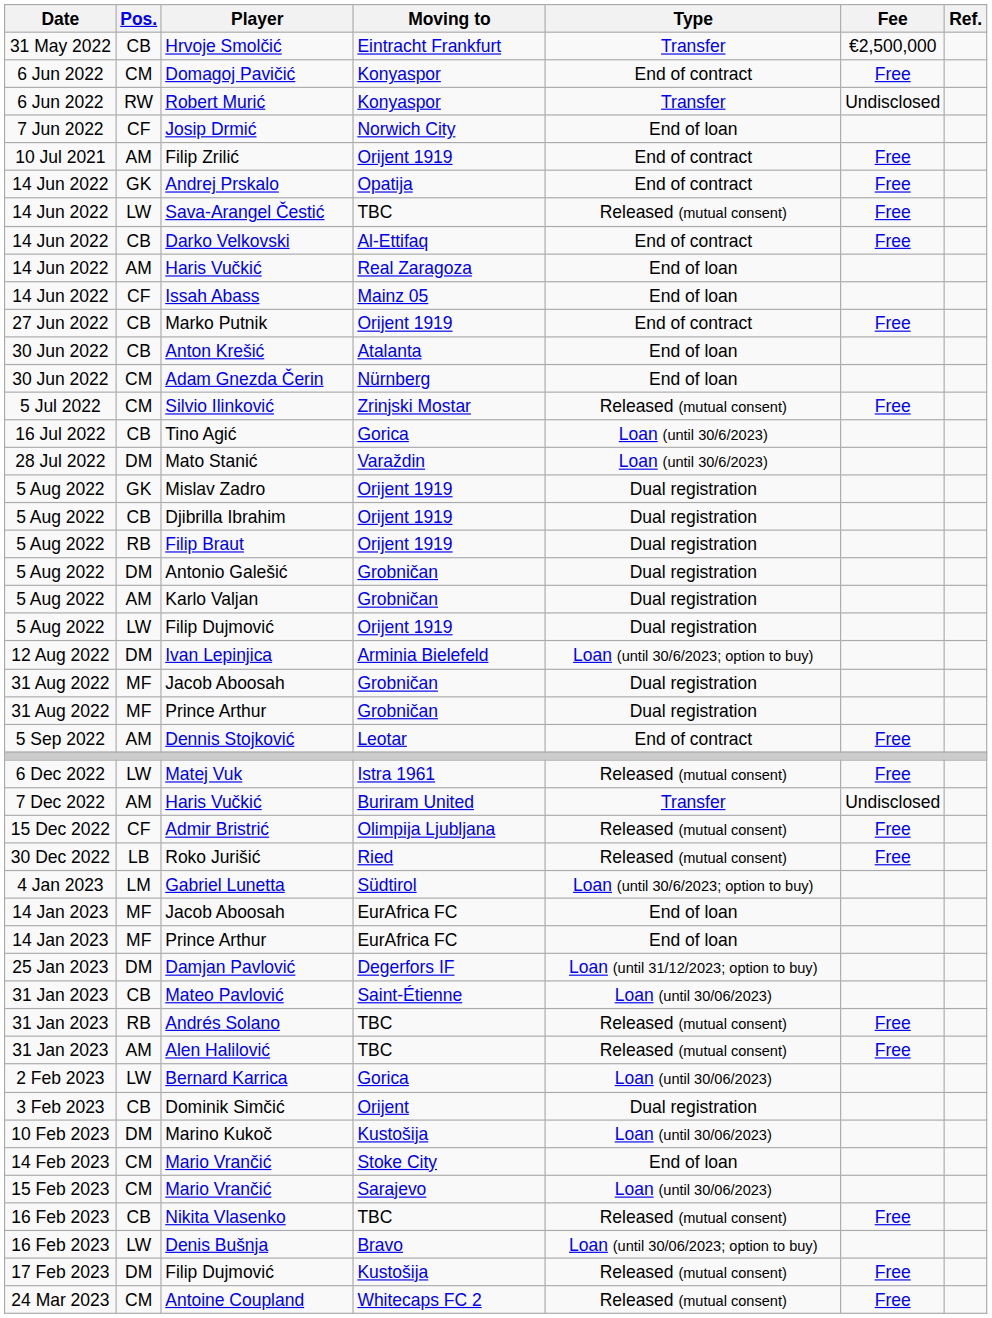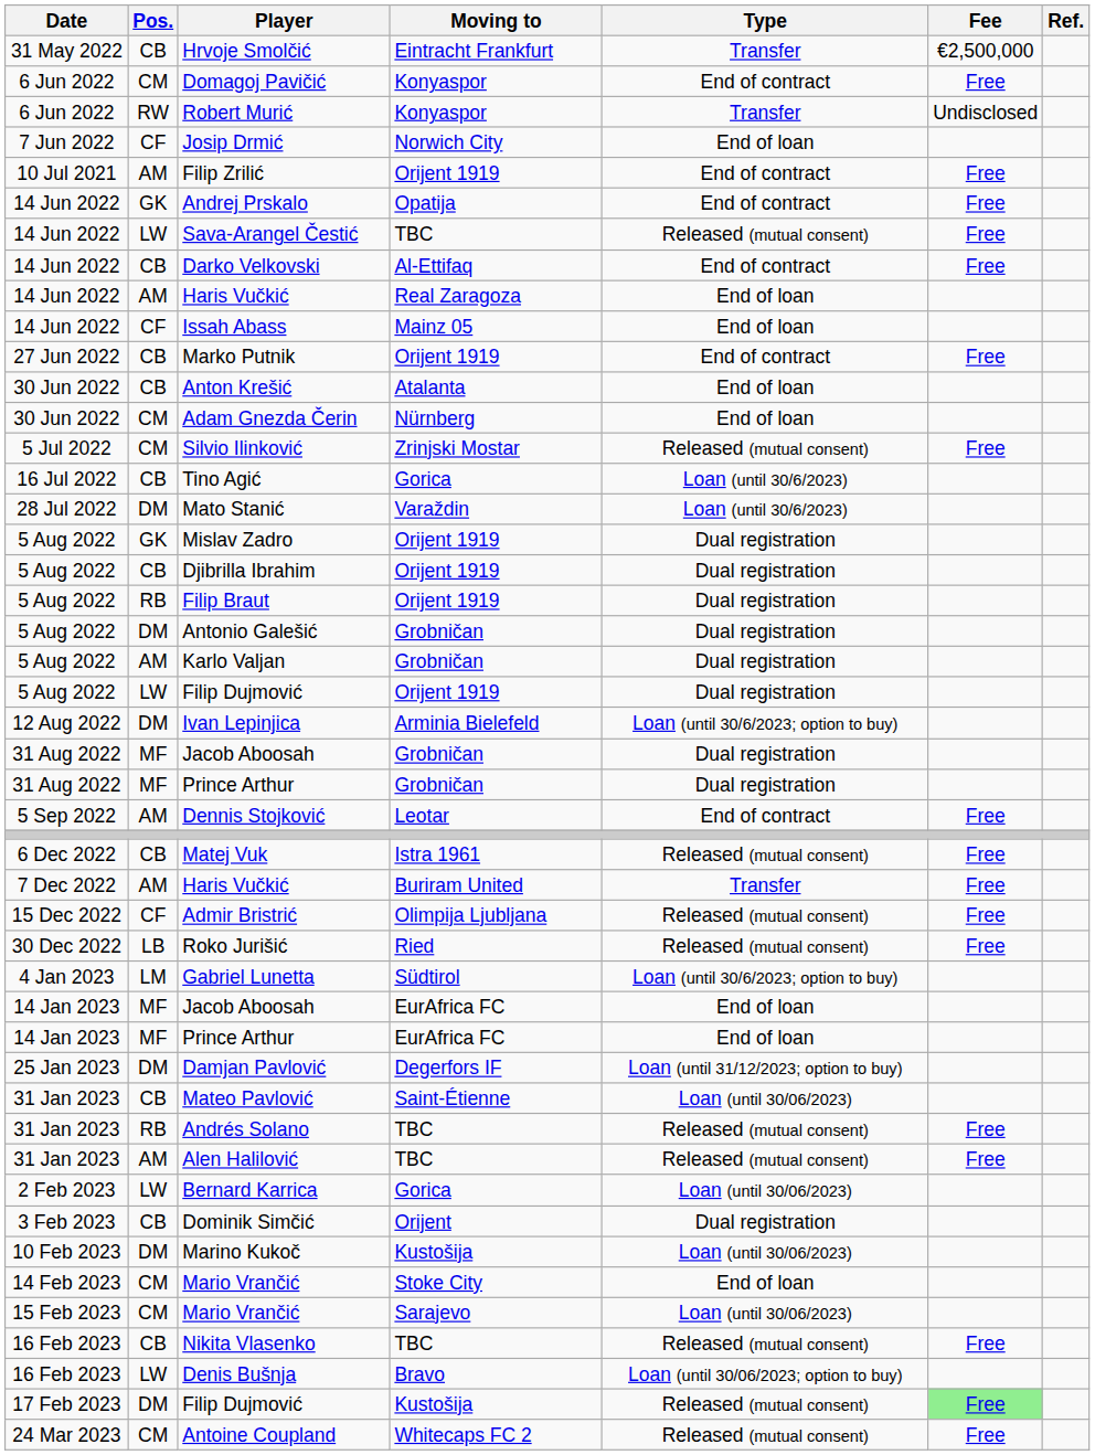Matej Vuk | Pos.: LW -> CB
Haris Vučkić / Buriram United | Fee: Undisclosed -> Free
Filip Dujmović / Kustošija | Fee: no background -> lightgreen background
